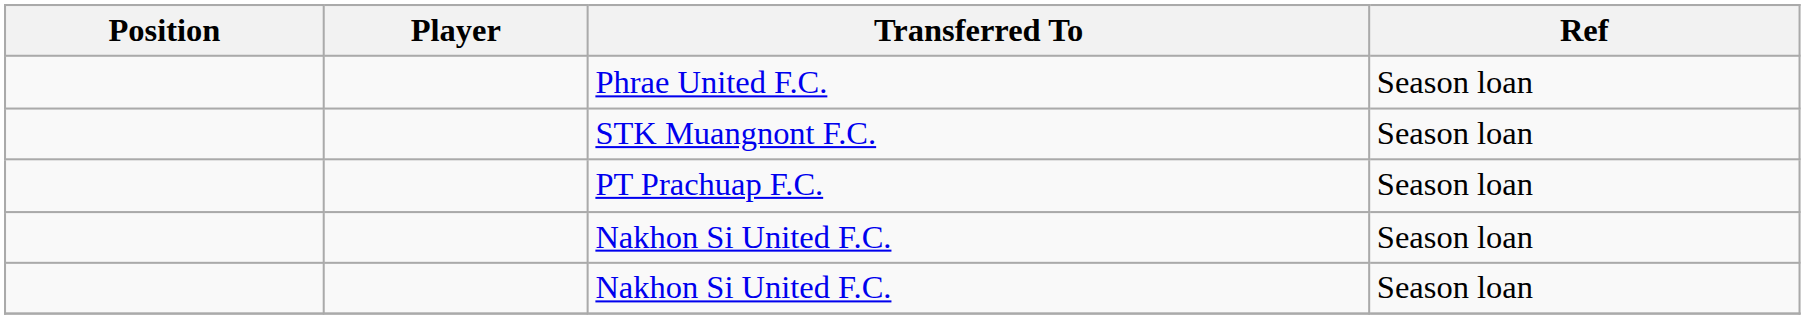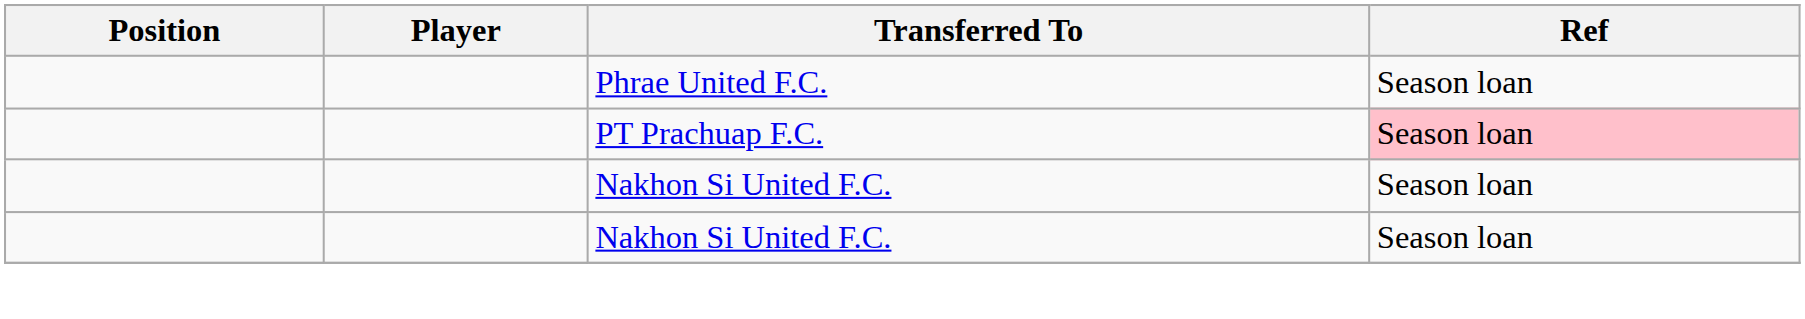- row: STK Muangnont F.C. | Season loan
PT Prachuap F.C. | Ref: no background -> pink background
